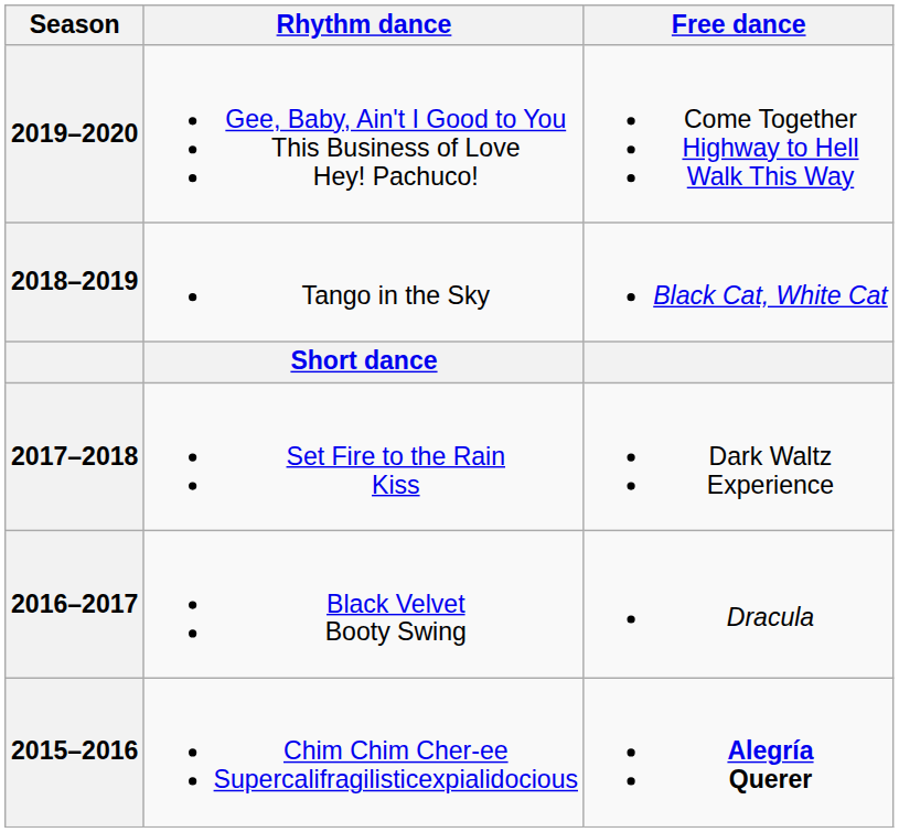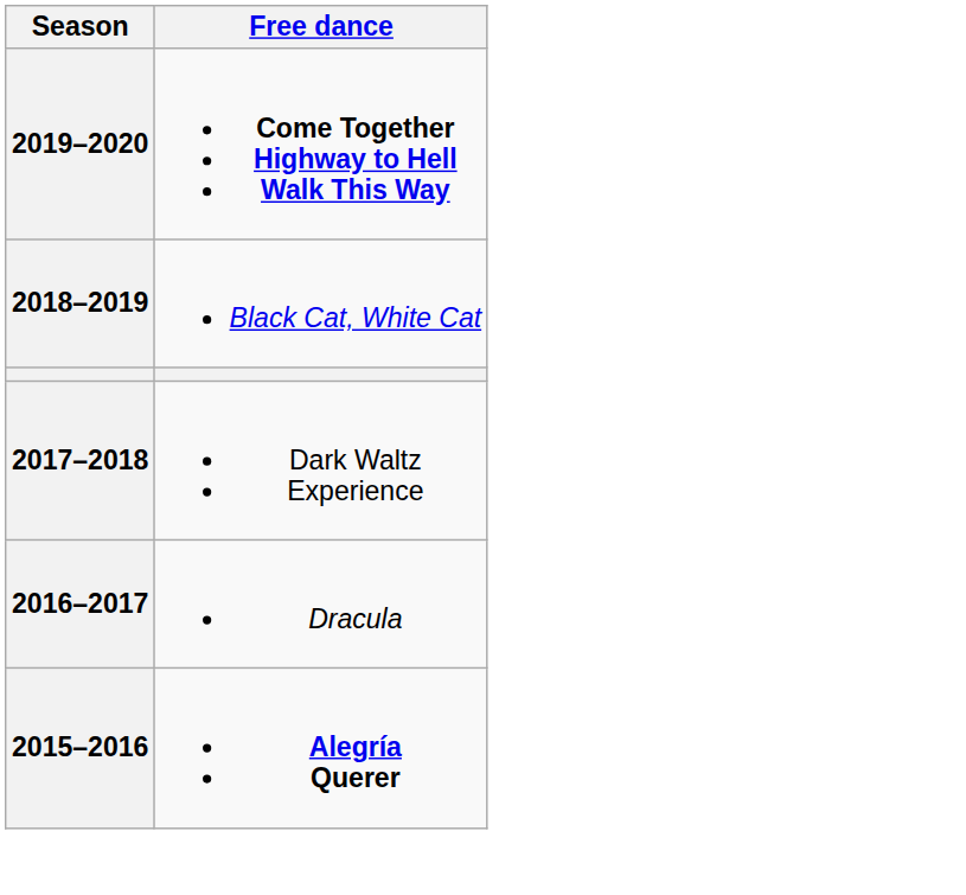- column: Rhythm dance | Gee, Baby, Ain't I Good to You This Business of Love Hey! Pachuco! | Tango in the Sky | Short dance | Set Fire to the Rain Kiss | Black Velvet Booty Swing | Chim Chim Cher-ee Supercalifragilisticexpialidocious
2019–2020 | Free dance: normal -> bold
